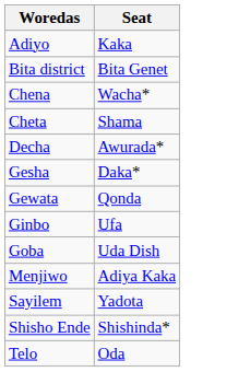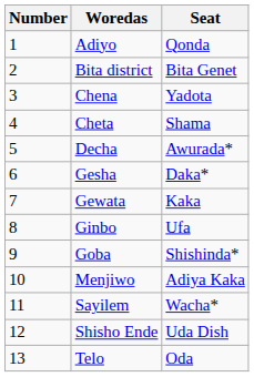+ column: Number | 1 | 2 | 3 | 4 | 5 | 6 | 7 | 8 | 9 | 10 | 11 | 12 | 13
Adiyo | Seat: Kaka -> Qonda
Chena | Seat: Wacha* -> Yadota
Gewata | Seat: Qonda -> Kaka
Goba | Seat: Uda Dish -> Shishinda*
Sayilem | Seat: Yadota -> Wacha*
Shisho Ende | Seat: Shishinda* -> Uda Dish
